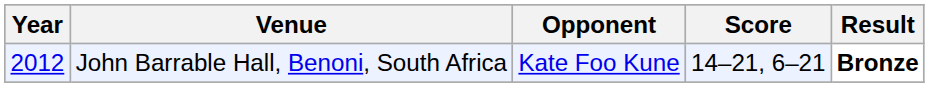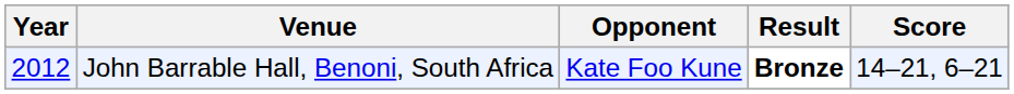columns swapped: Score <-> Result
